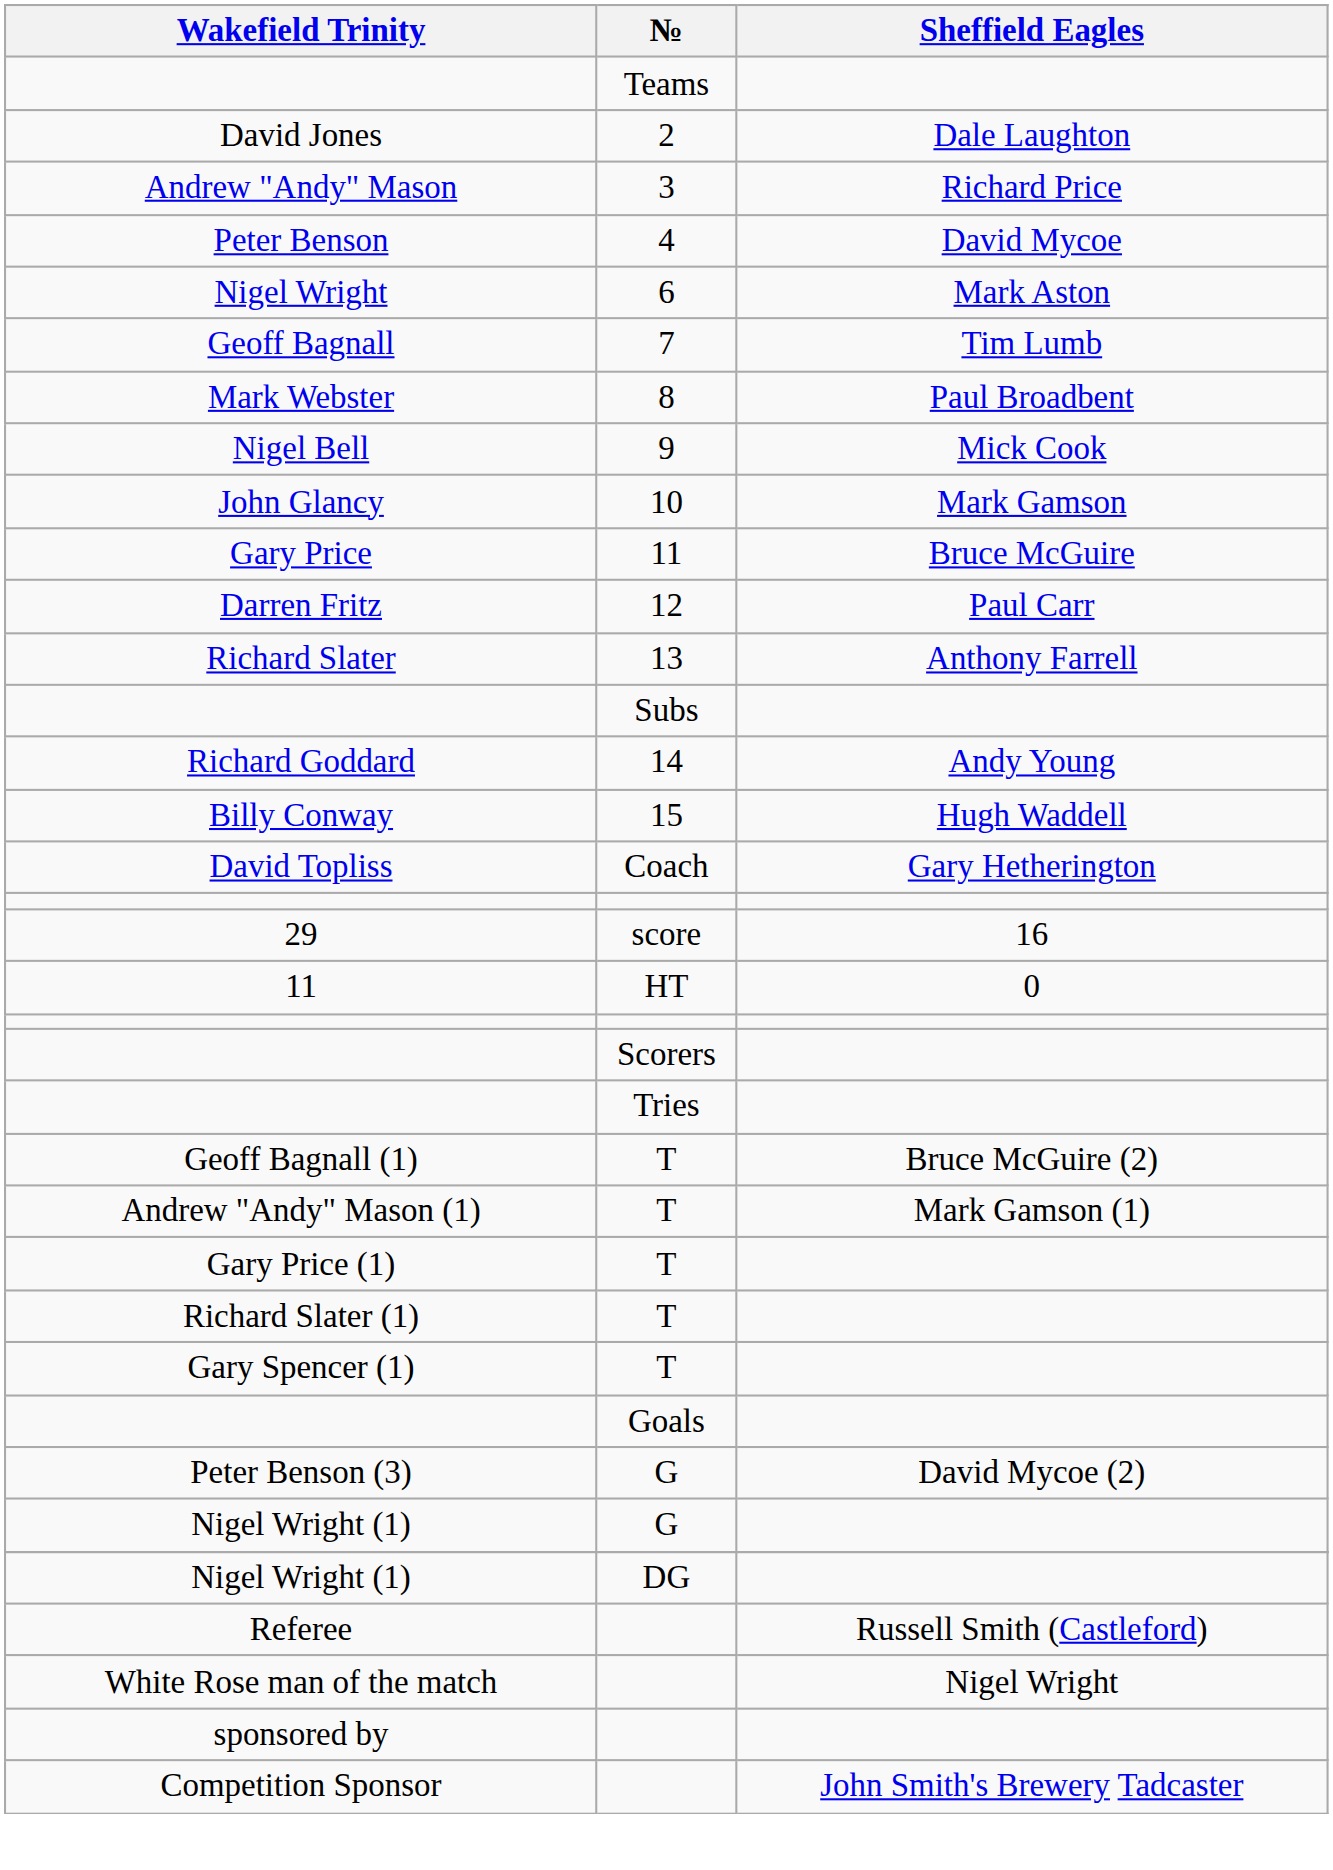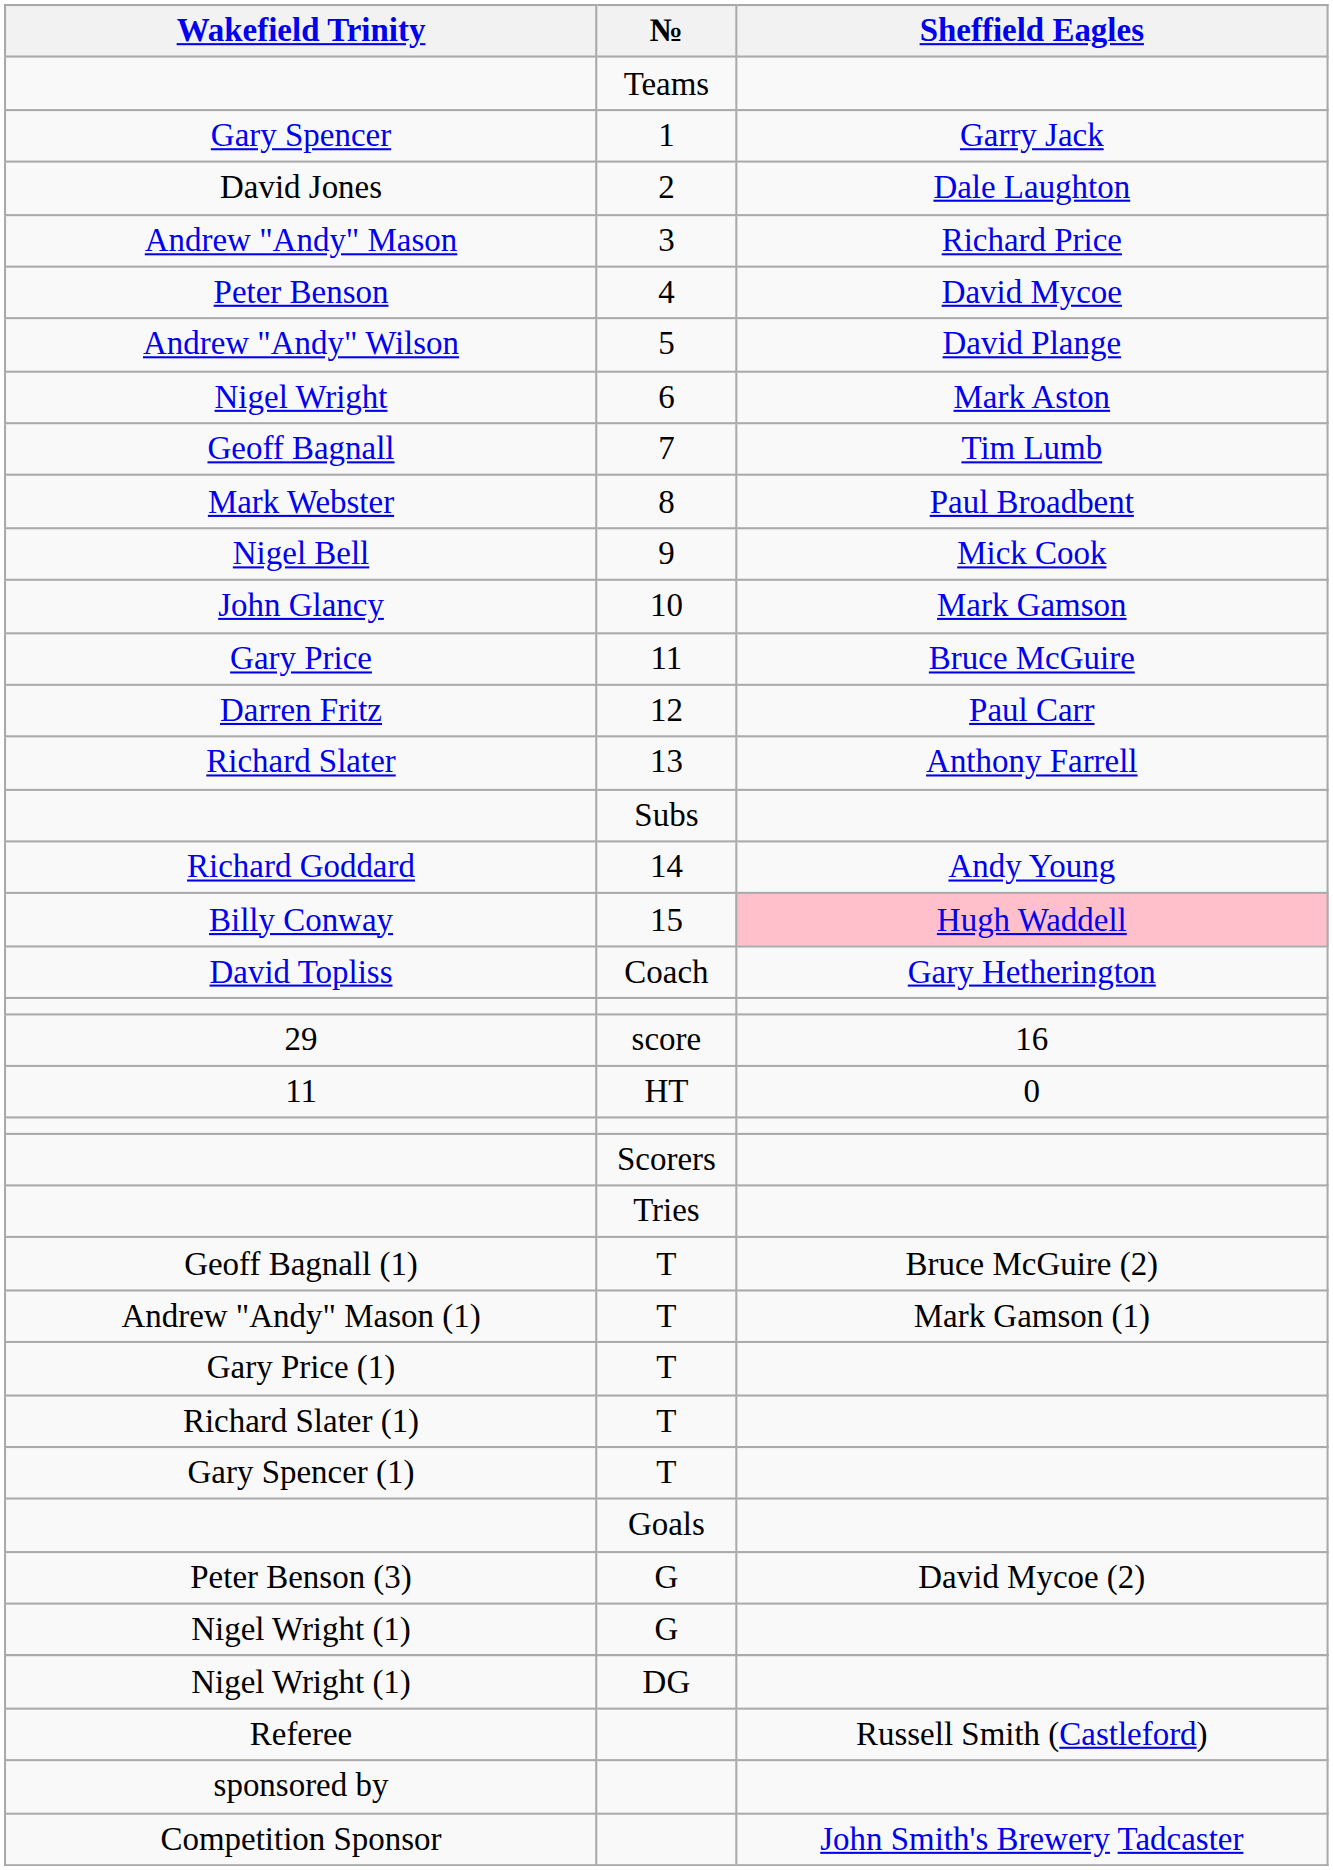+ row: Gary Spencer | 1 | Garry Jack
+ row: Andrew "Andy" Wilson | 5 | David Plange
Billy Conway | Sheffield Eagles: no background -> pink background
- row: White Rose man of the match | Nigel Wright
